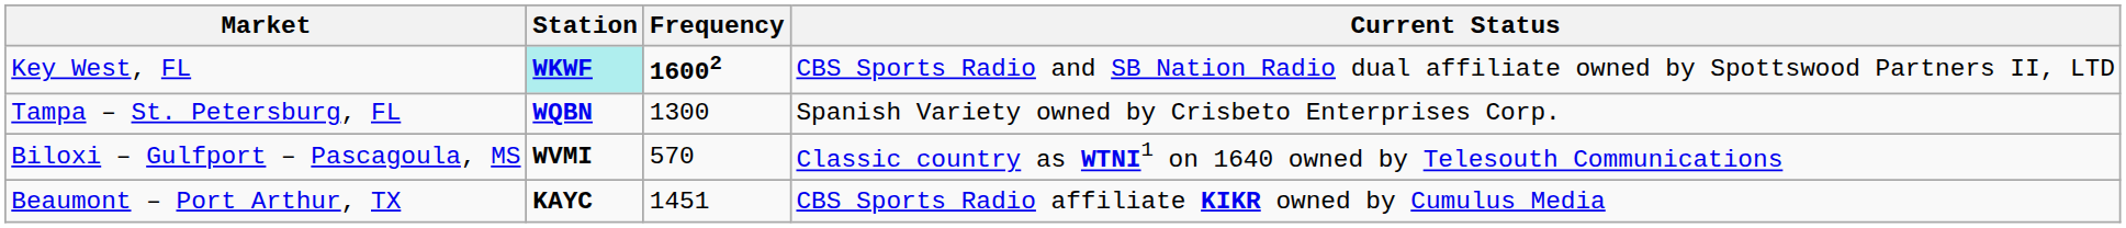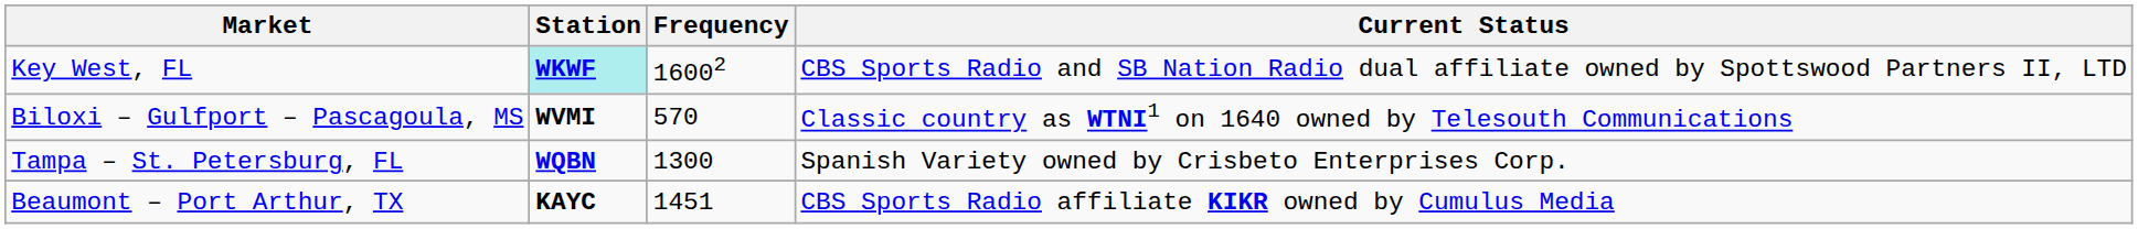Key West, FL | Frequency: bold -> normal
rows swapped: Tampa – St. Petersburg, FL <-> Biloxi – Gulfport – Pascagoula, MS
